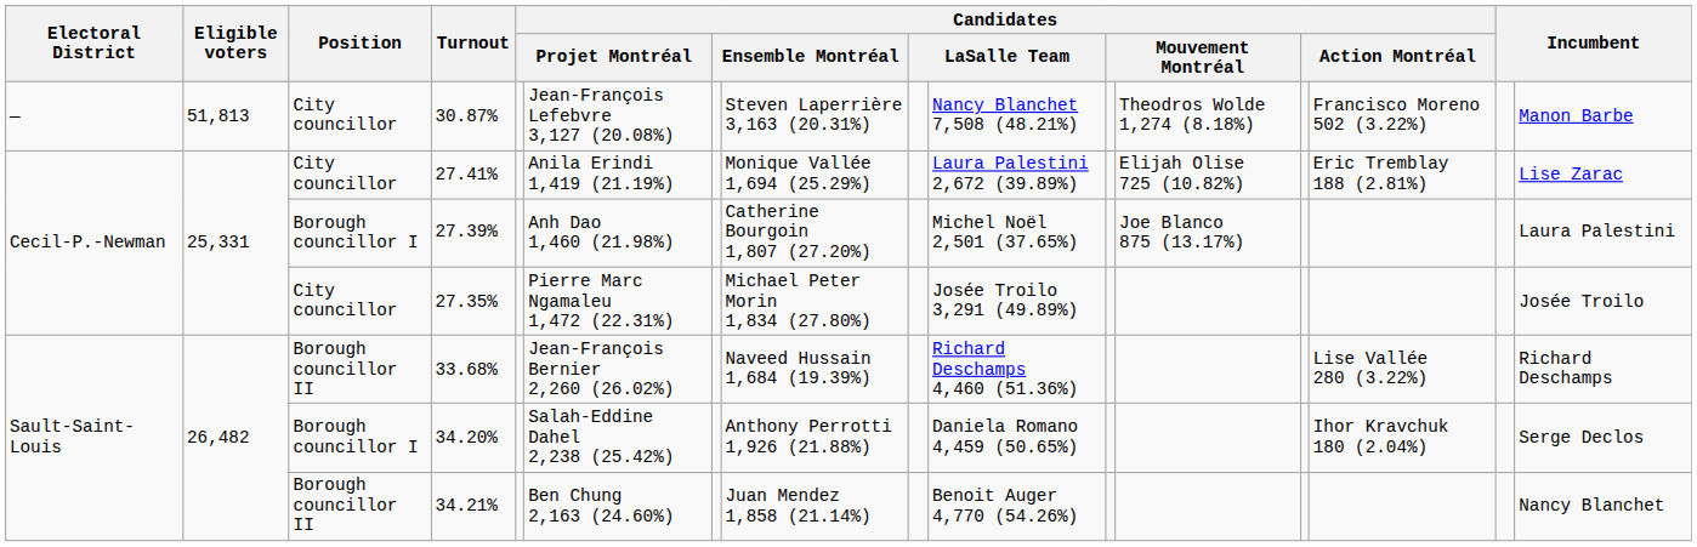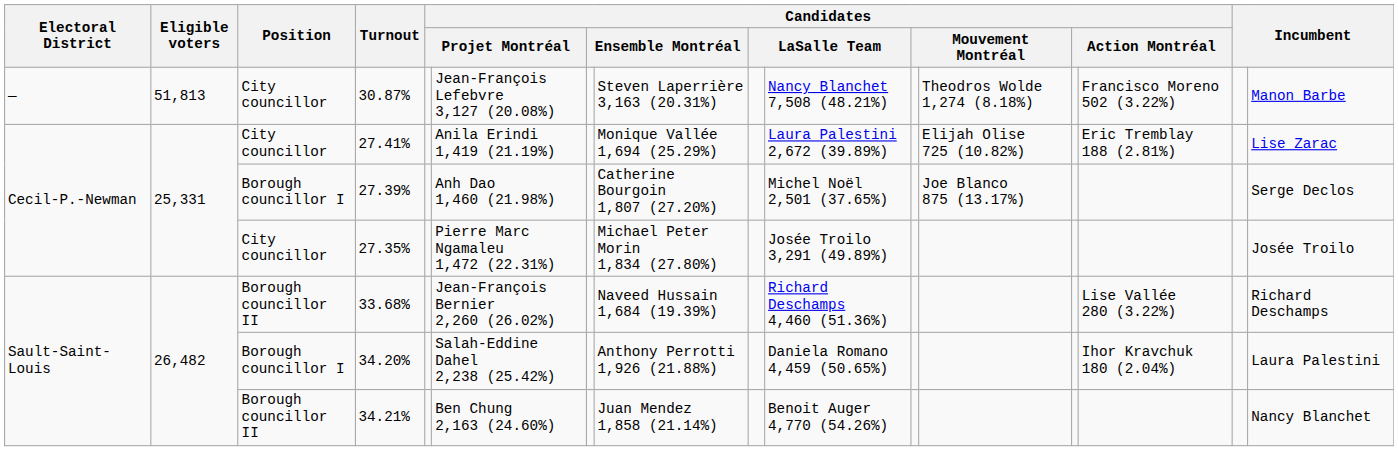27.39% | column 16: Laura Palestini -> Serge Declos
34.20% | column 16: Serge Declos -> Laura Palestini
